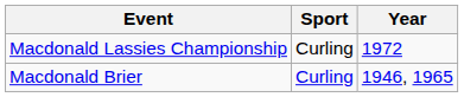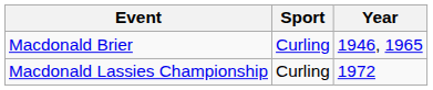rows swapped: Macdonald Brier <-> Macdonald Lassies Championship
